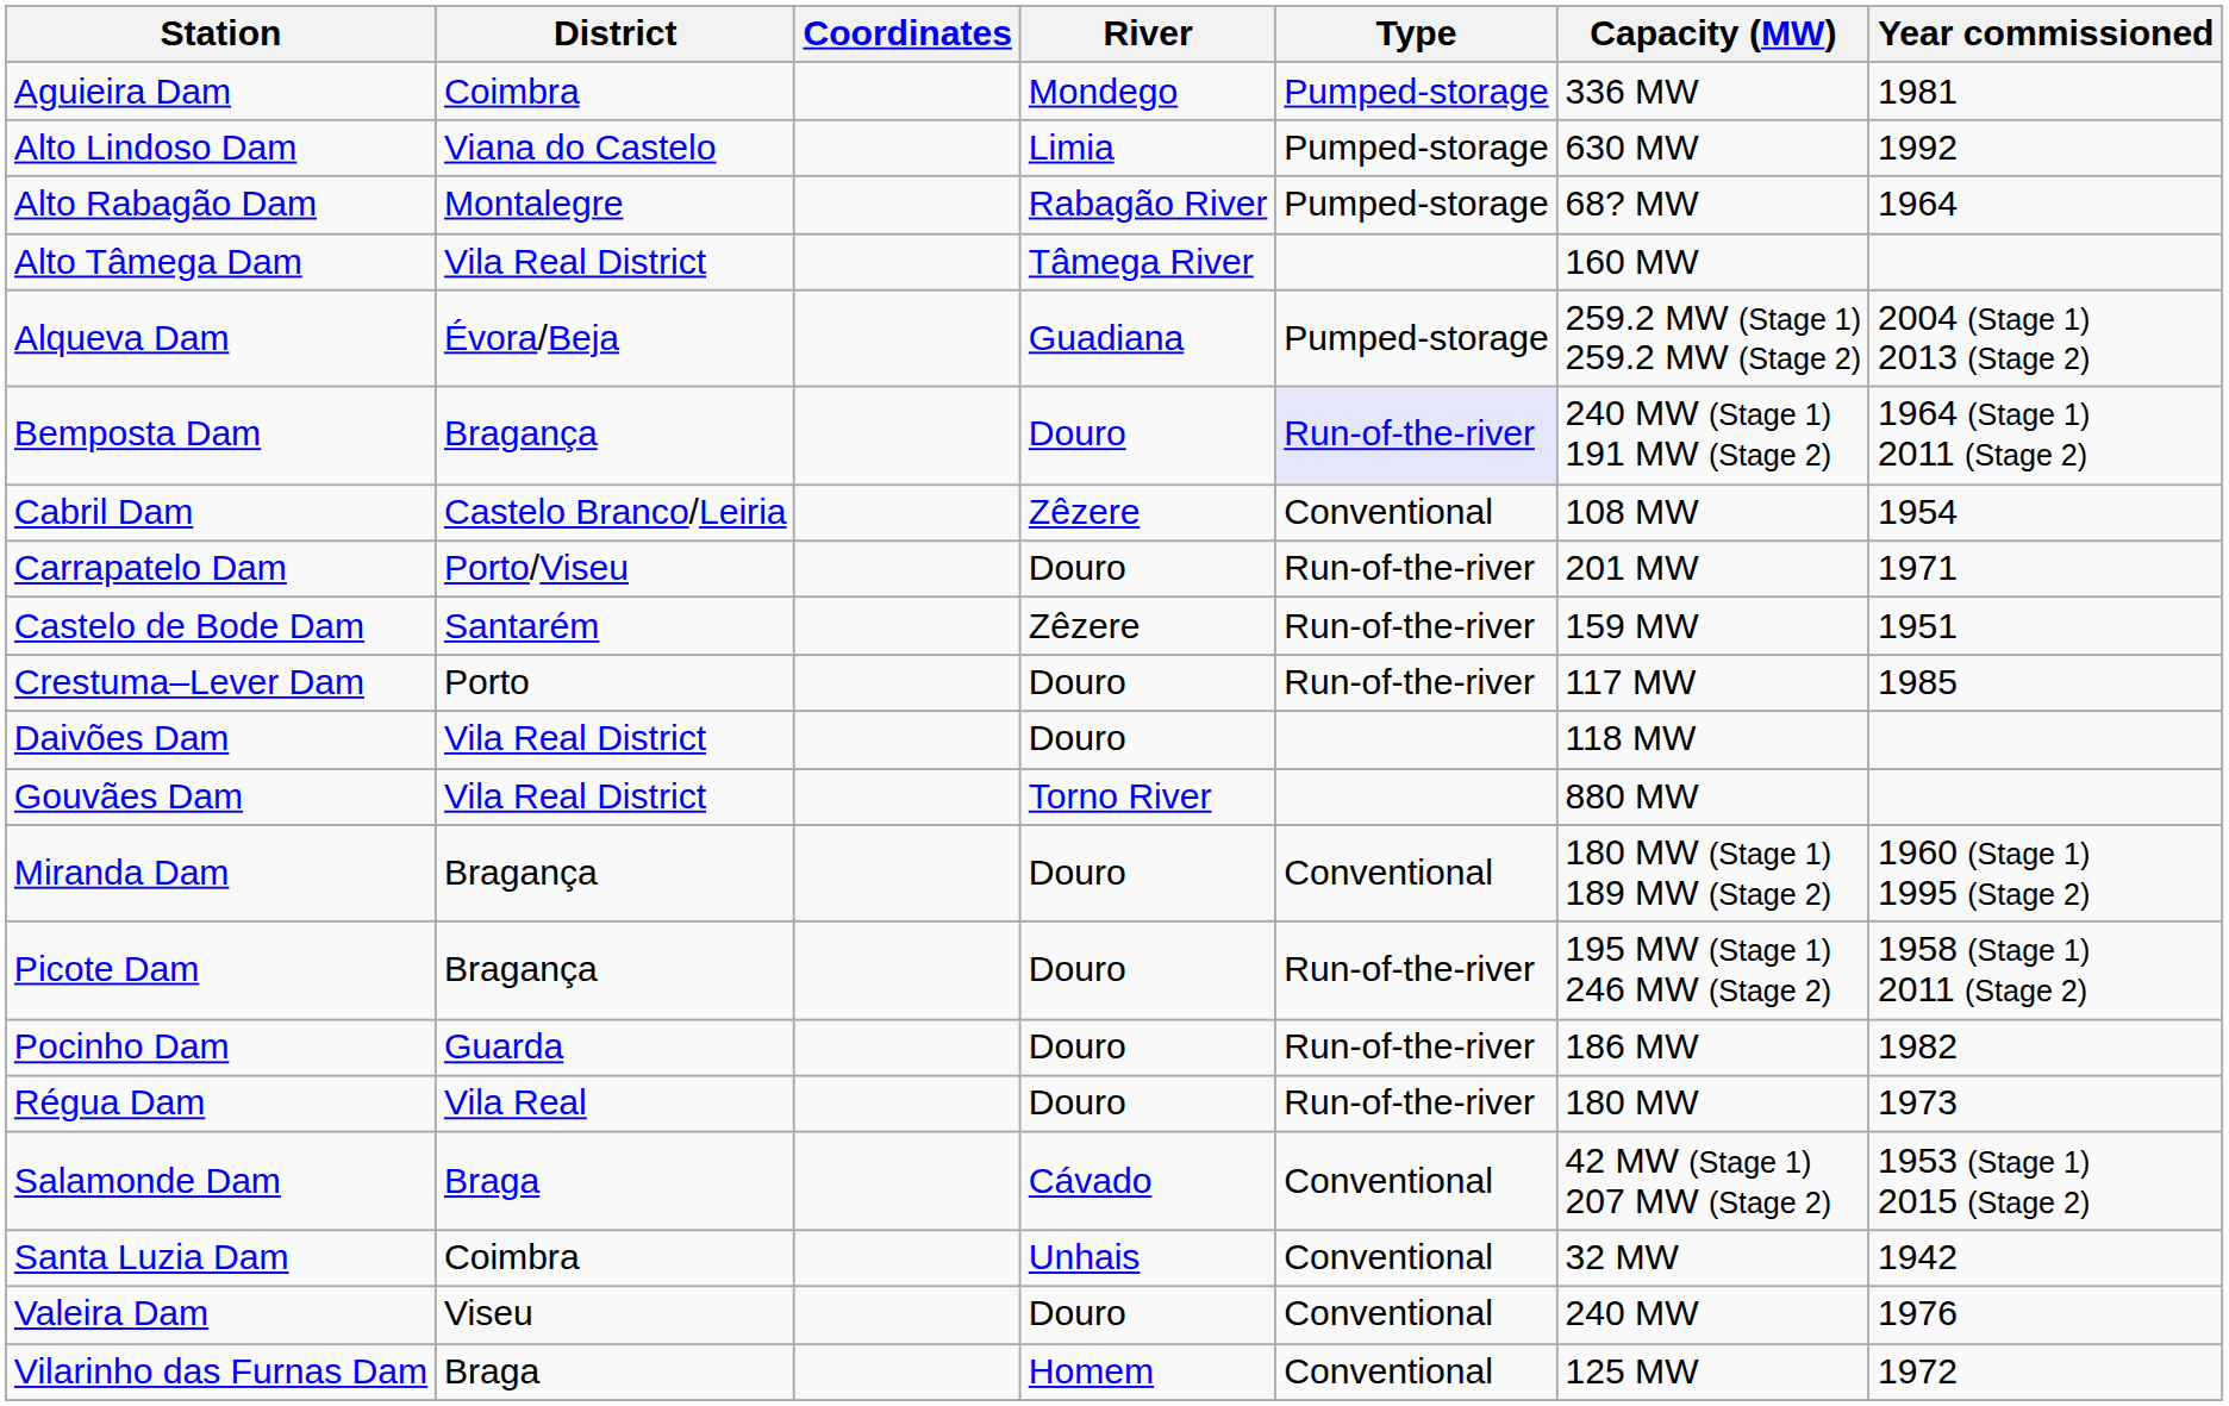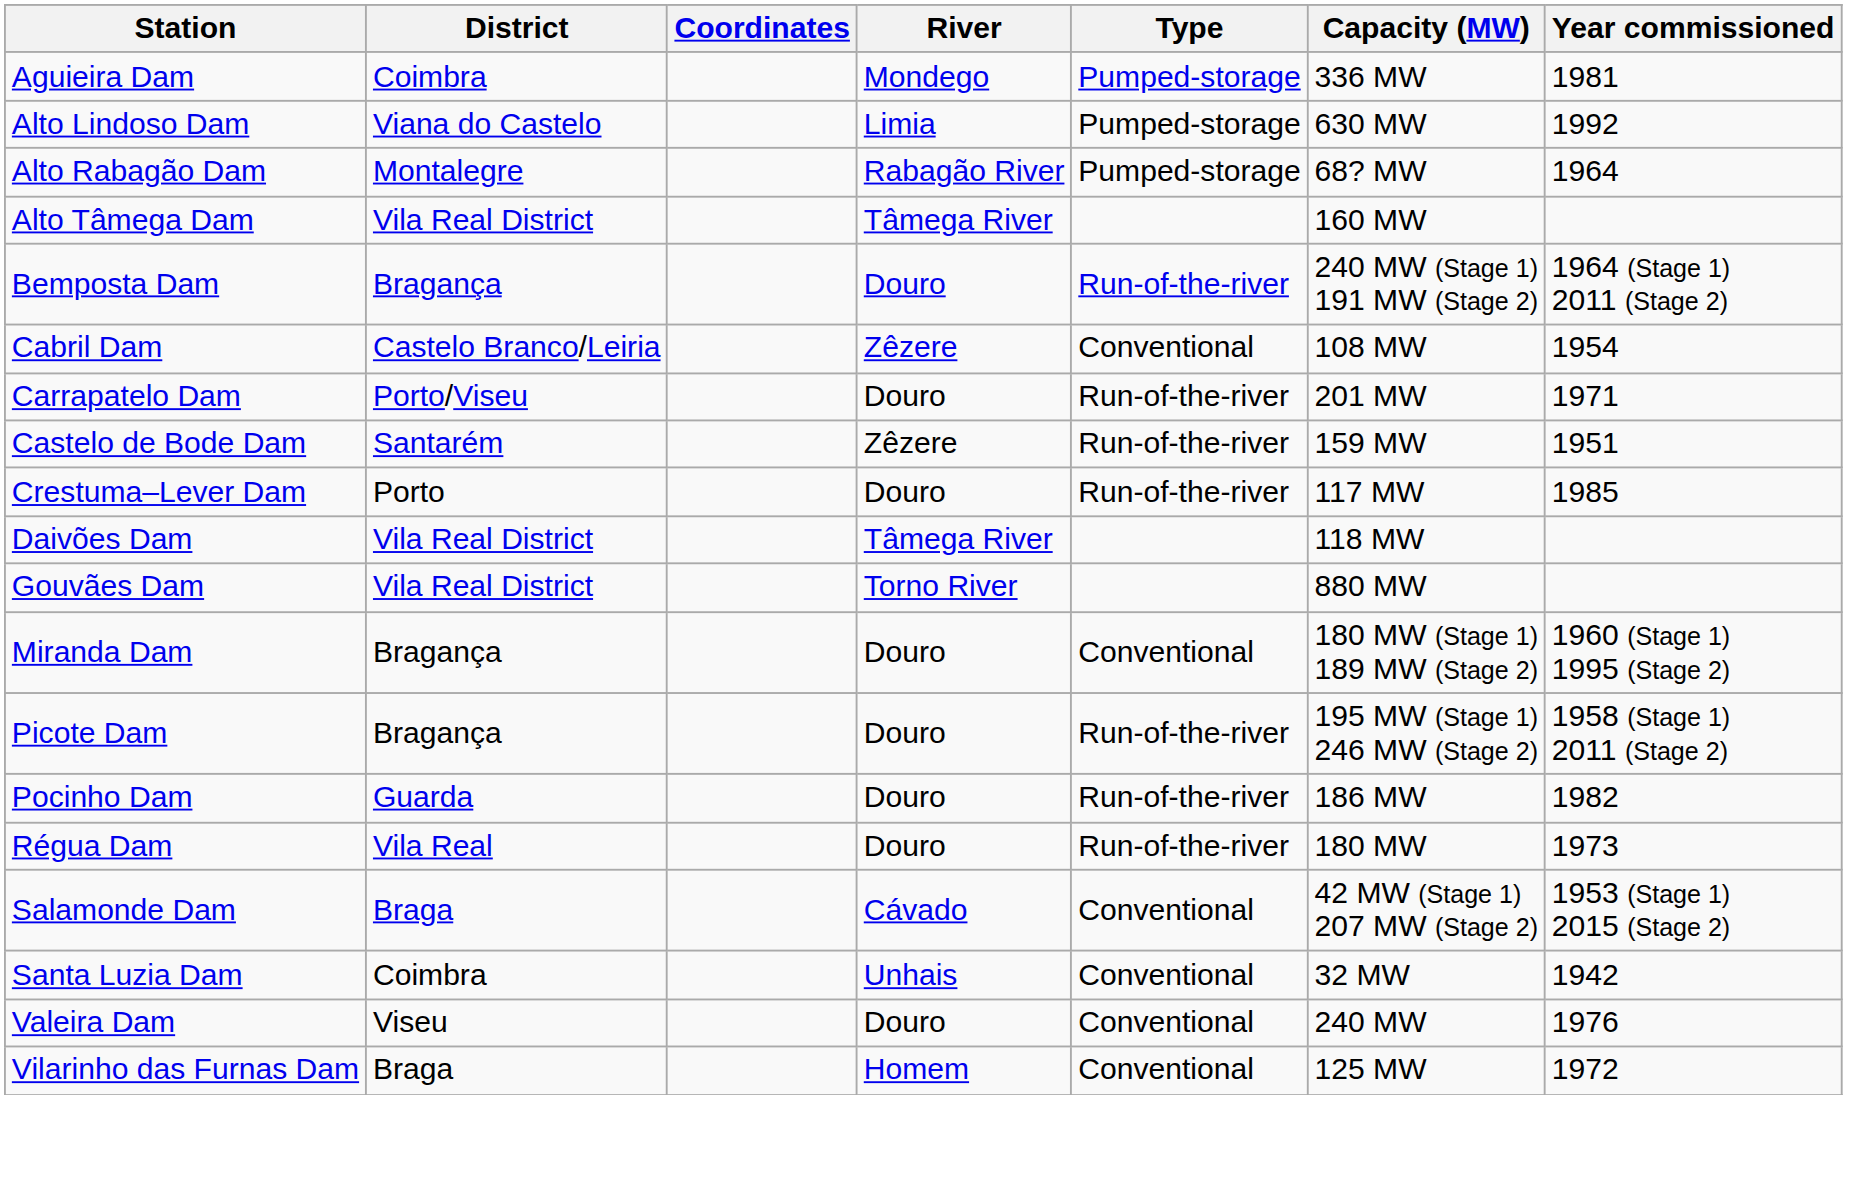- row: Alqueva Dam | Évora/Beja | Guadiana | Pumped-storage | 259.2 MW (Stage 1) 259.2 MW (Stage 2) | 2004 (Stage 1) 2013 (Stage 2)
Bemposta Dam | Type: lavender background -> no background
Daivões Dam | River: Douro -> Tâmega River
